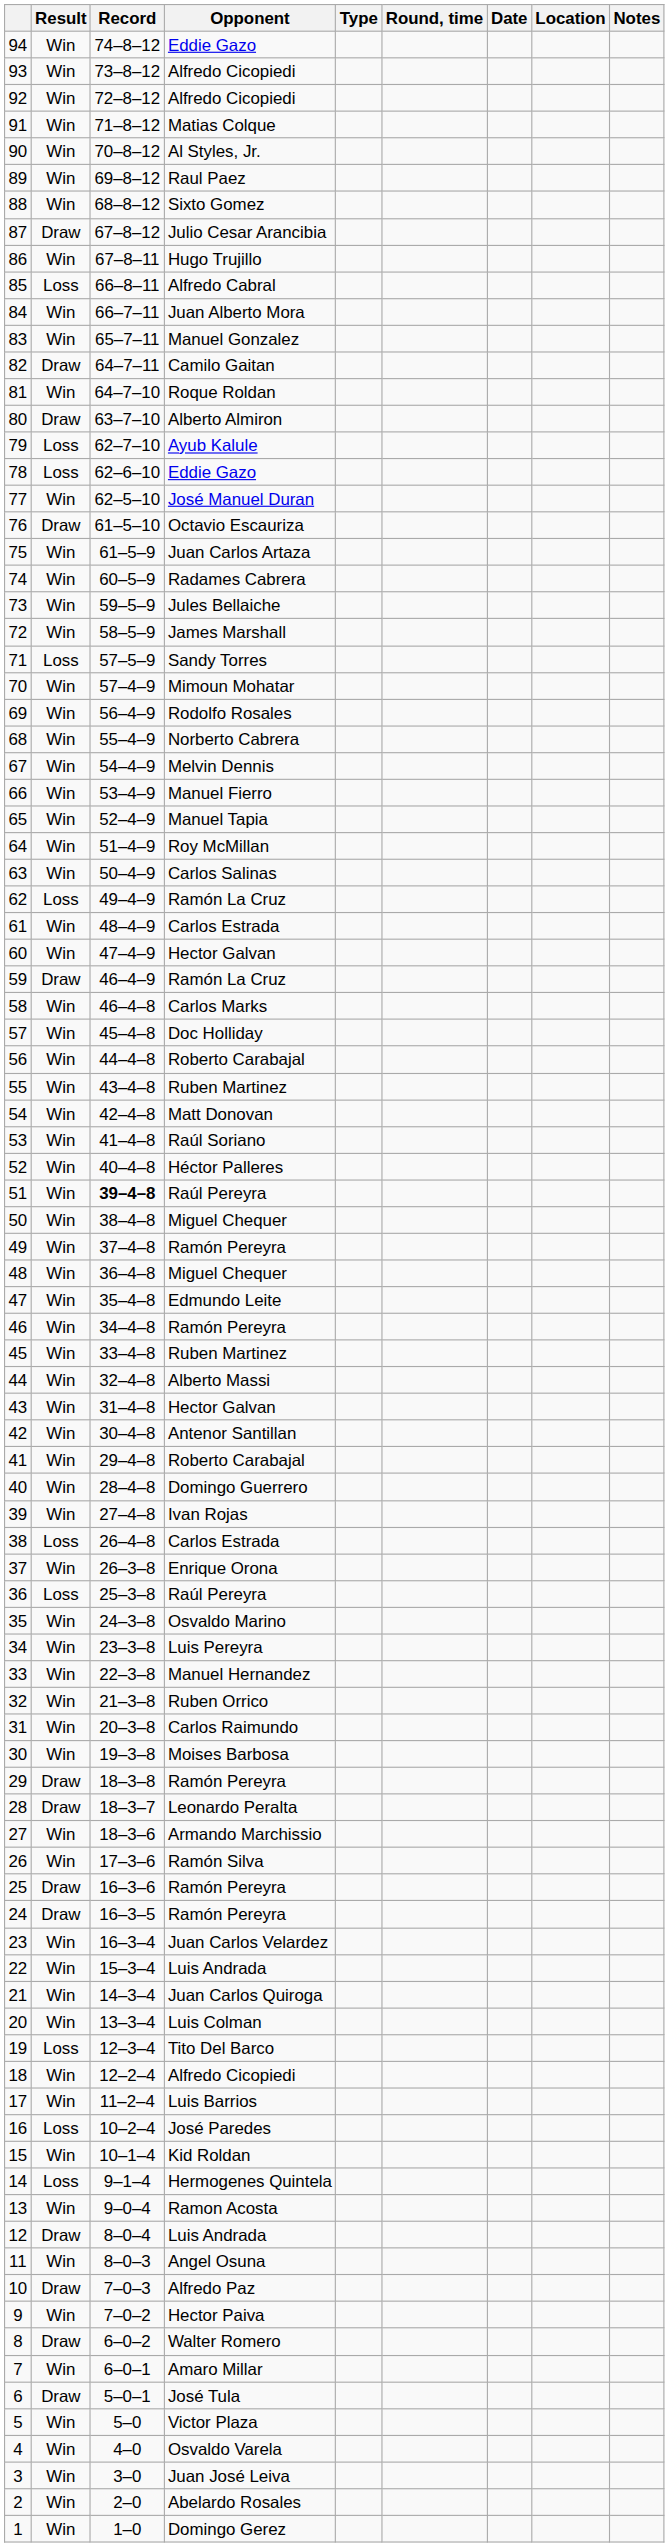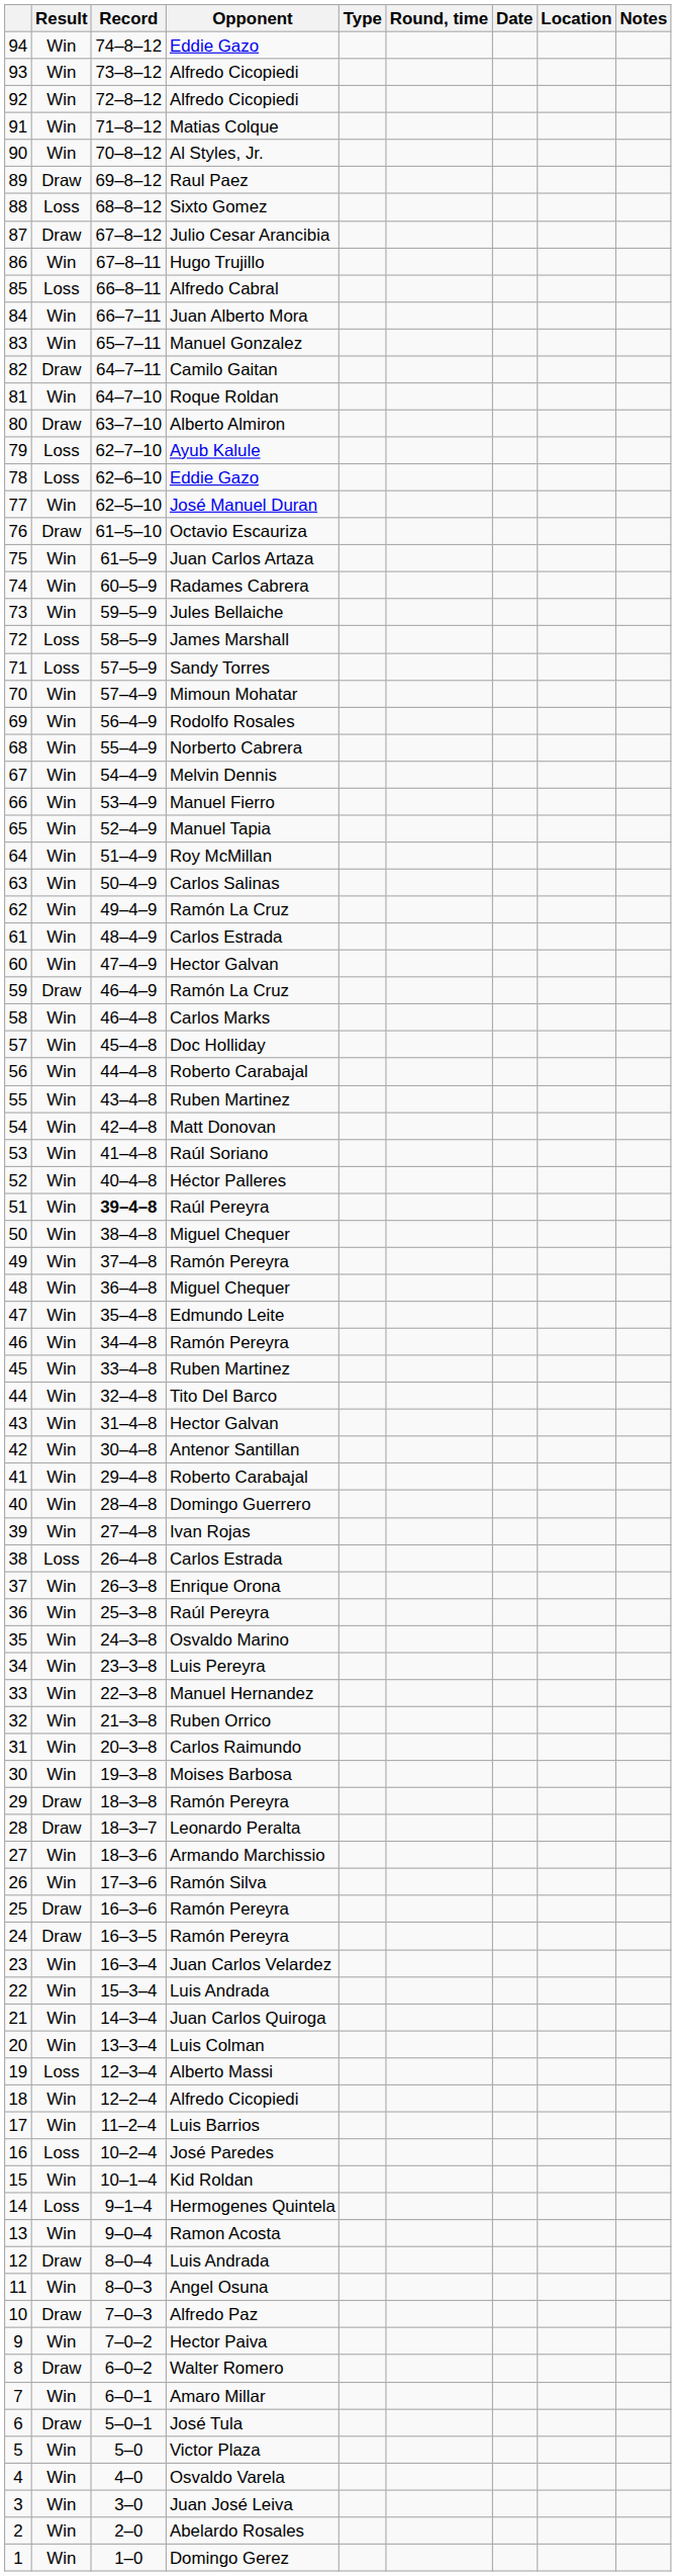89 | Result: Win -> Draw
88 | Result: Win -> Loss
72 | Result: Win -> Loss
62 | Result: Loss -> Win
44 | Opponent: Alberto Massi -> Tito Del Barco
36 | Result: Loss -> Win
19 | Opponent: Tito Del Barco -> Alberto Massi
